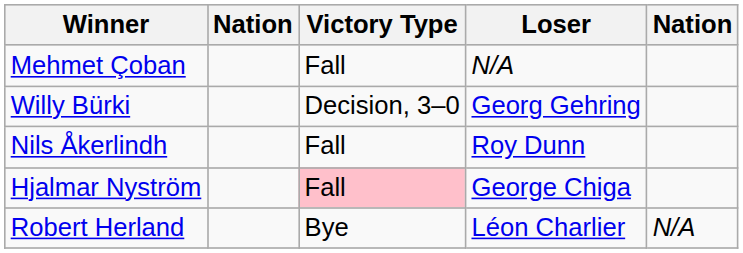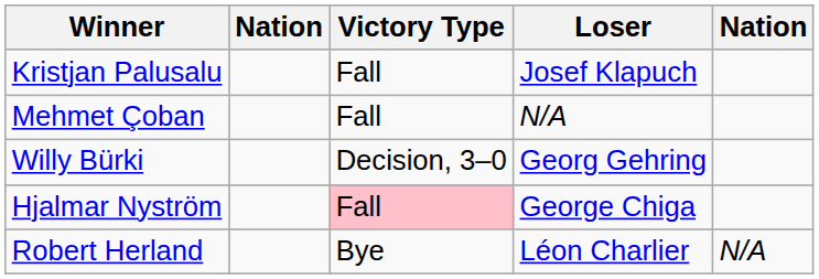+ row: Kristjan Palusalu | Fall | Josef Klapuch
- row: Nils Åkerlindh | Fall | Roy Dunn
